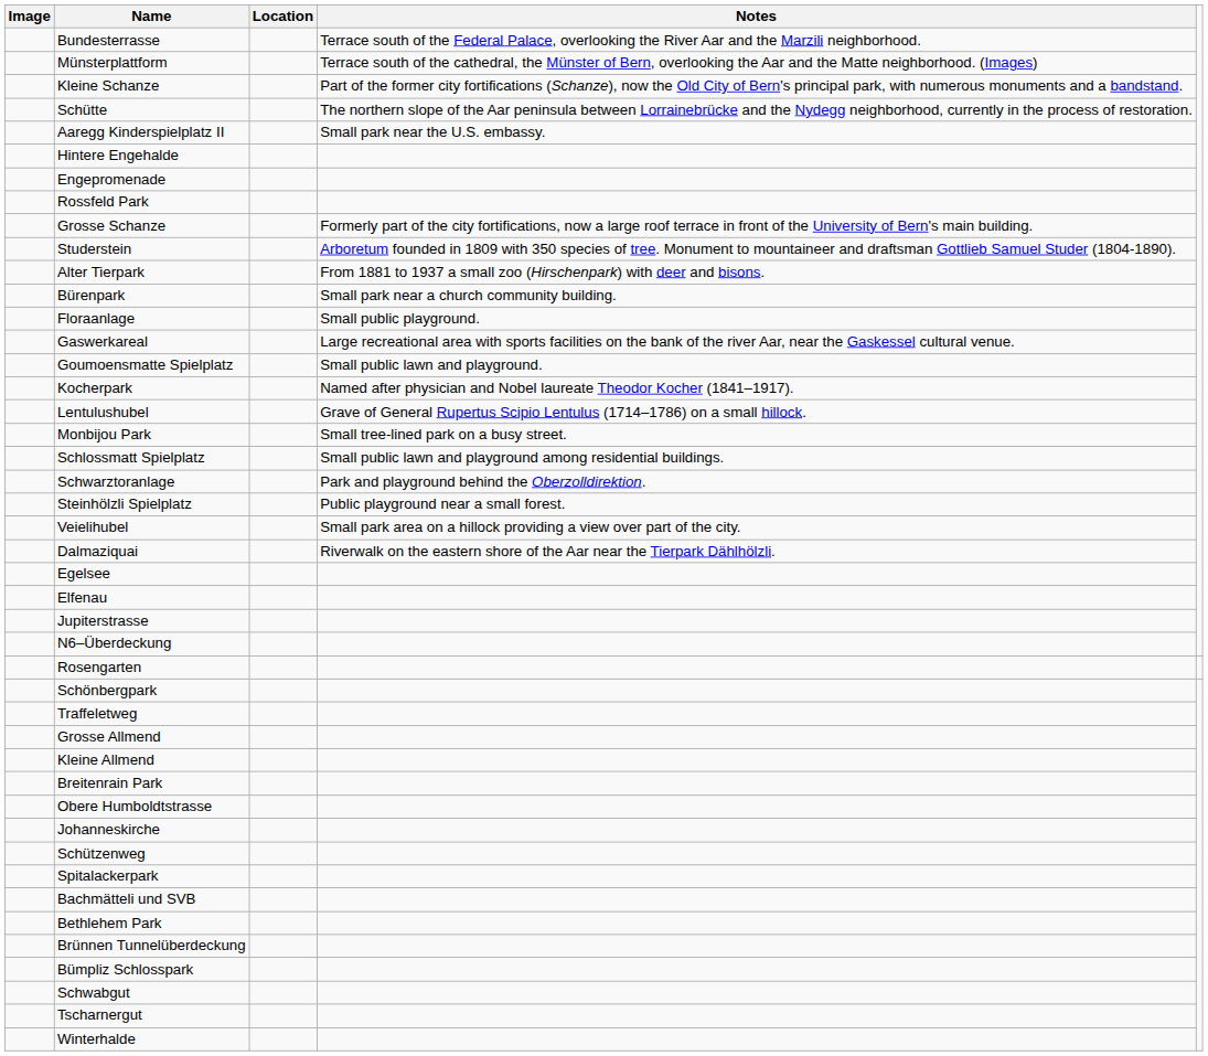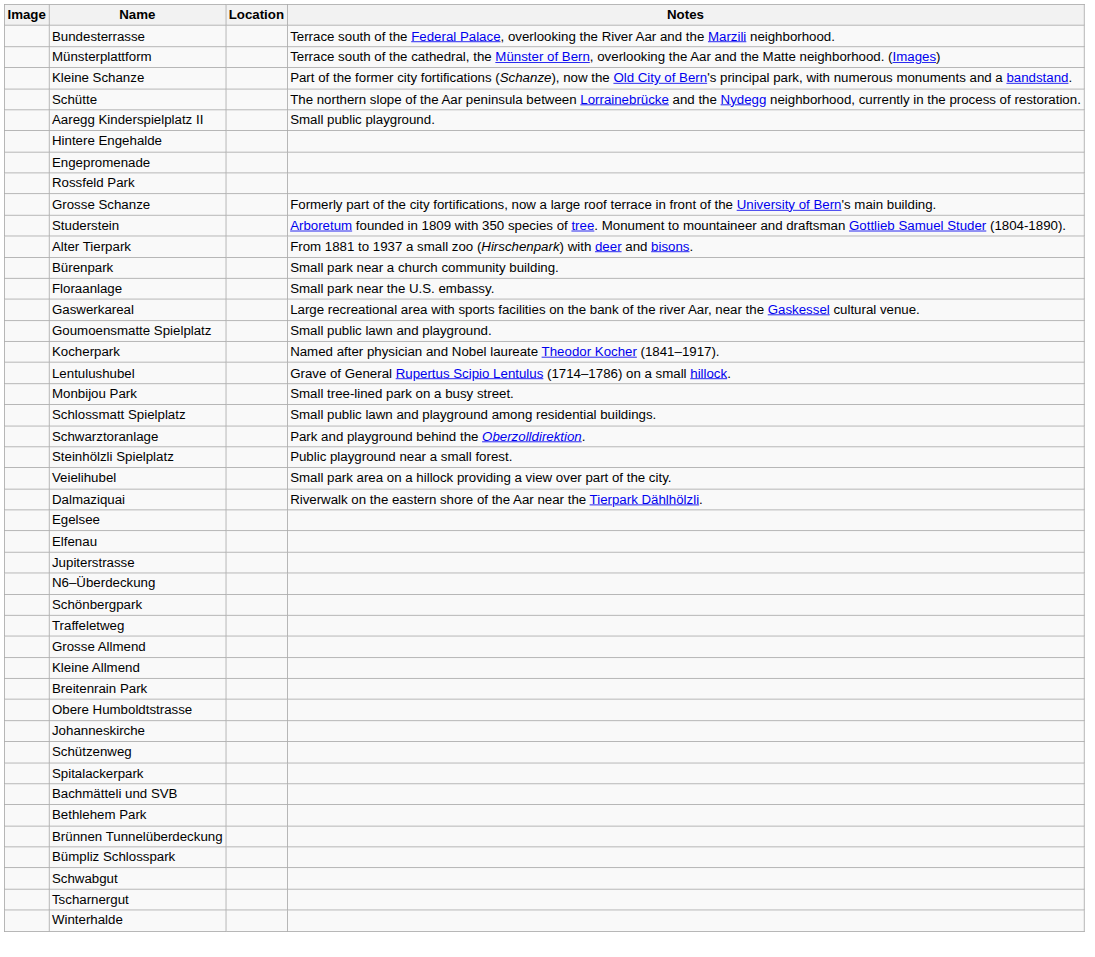Aaregg Kinderspielplatz II | Notes: Small park near the U.S. embassy. -> Small public playground.
Floraanlage | Notes: Small public playground. -> Small park near the U.S. embassy.
- row: Rosengarten
